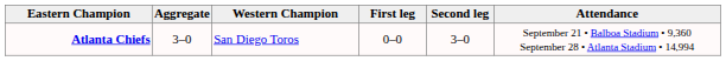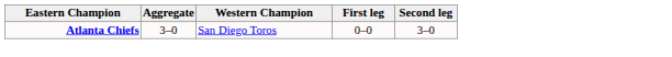- column: Attendance | September 21 • Balboa Stadium • 9,360 September 28 • Atlanta Stadium • 14,994
